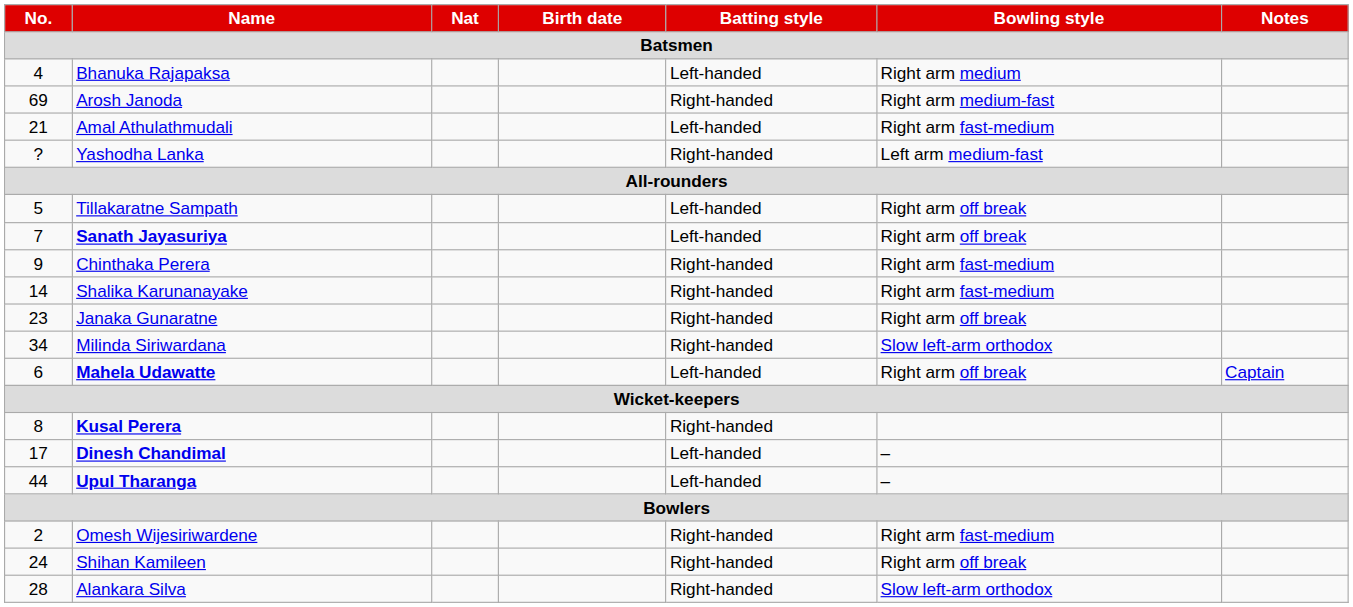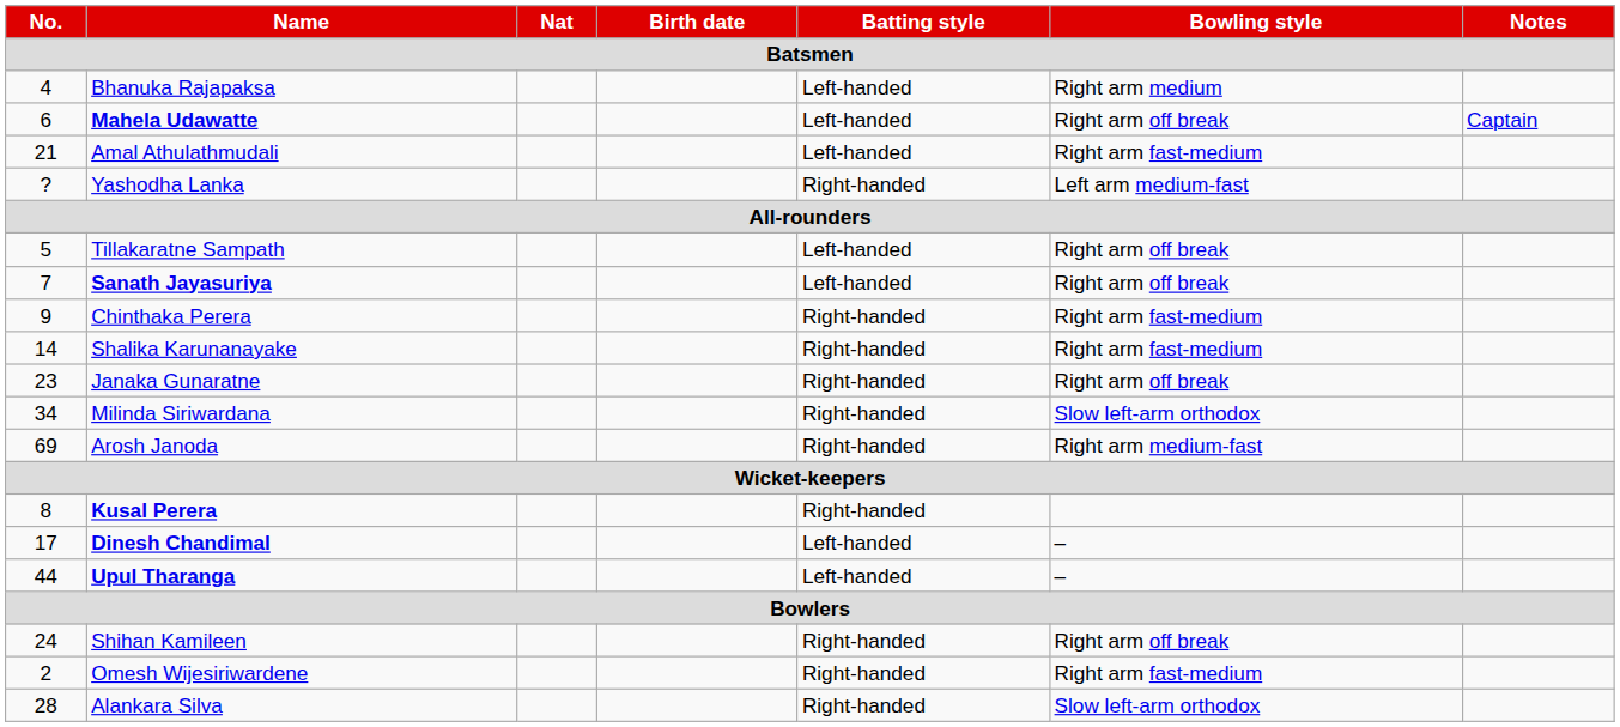rows swapped: Mahela Udawatte <-> Arosh Janoda
rows swapped: Omesh Wijesiriwardene <-> Shihan Kamileen
